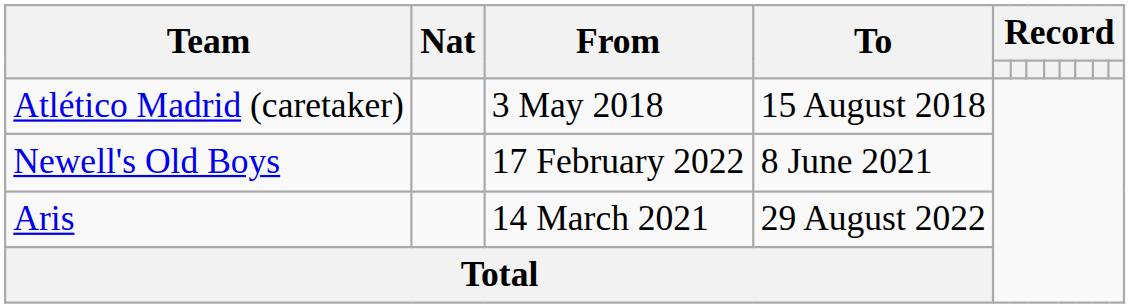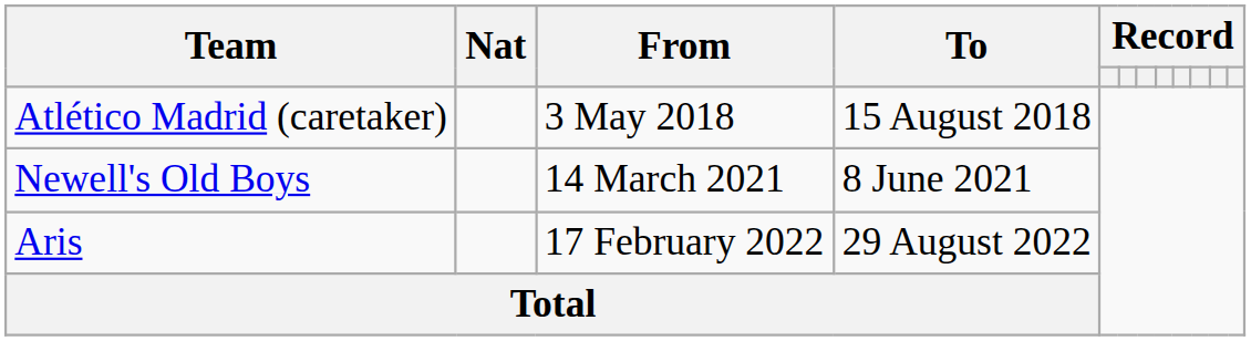Newell's Old Boys | From: 17 February 2022 -> 14 March 2021
Aris | From: 14 March 2021 -> 17 February 2022
